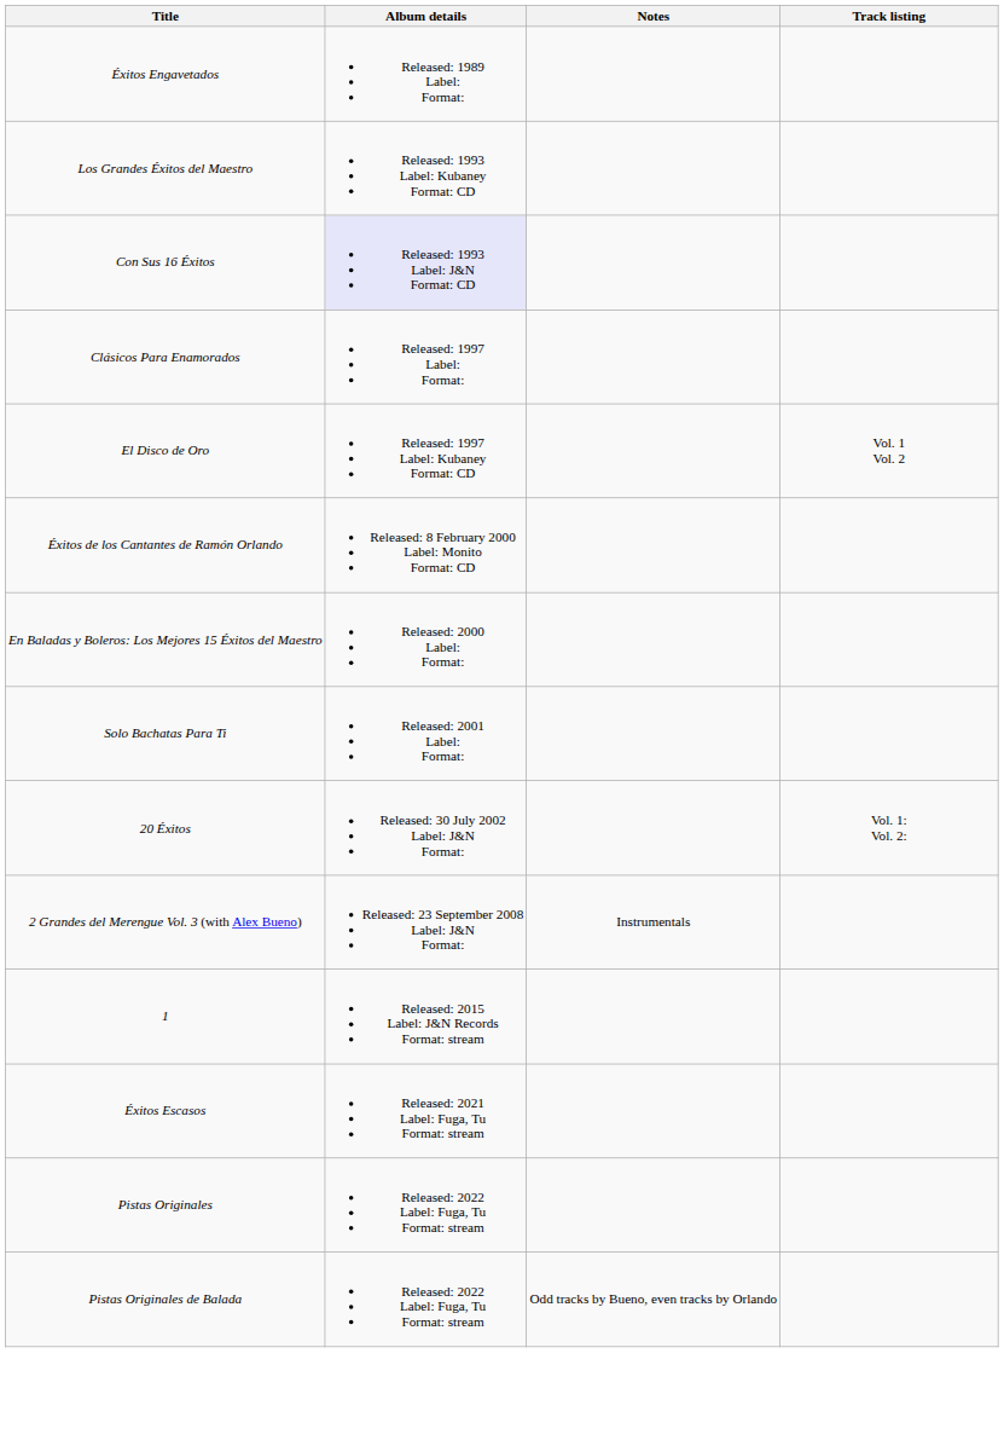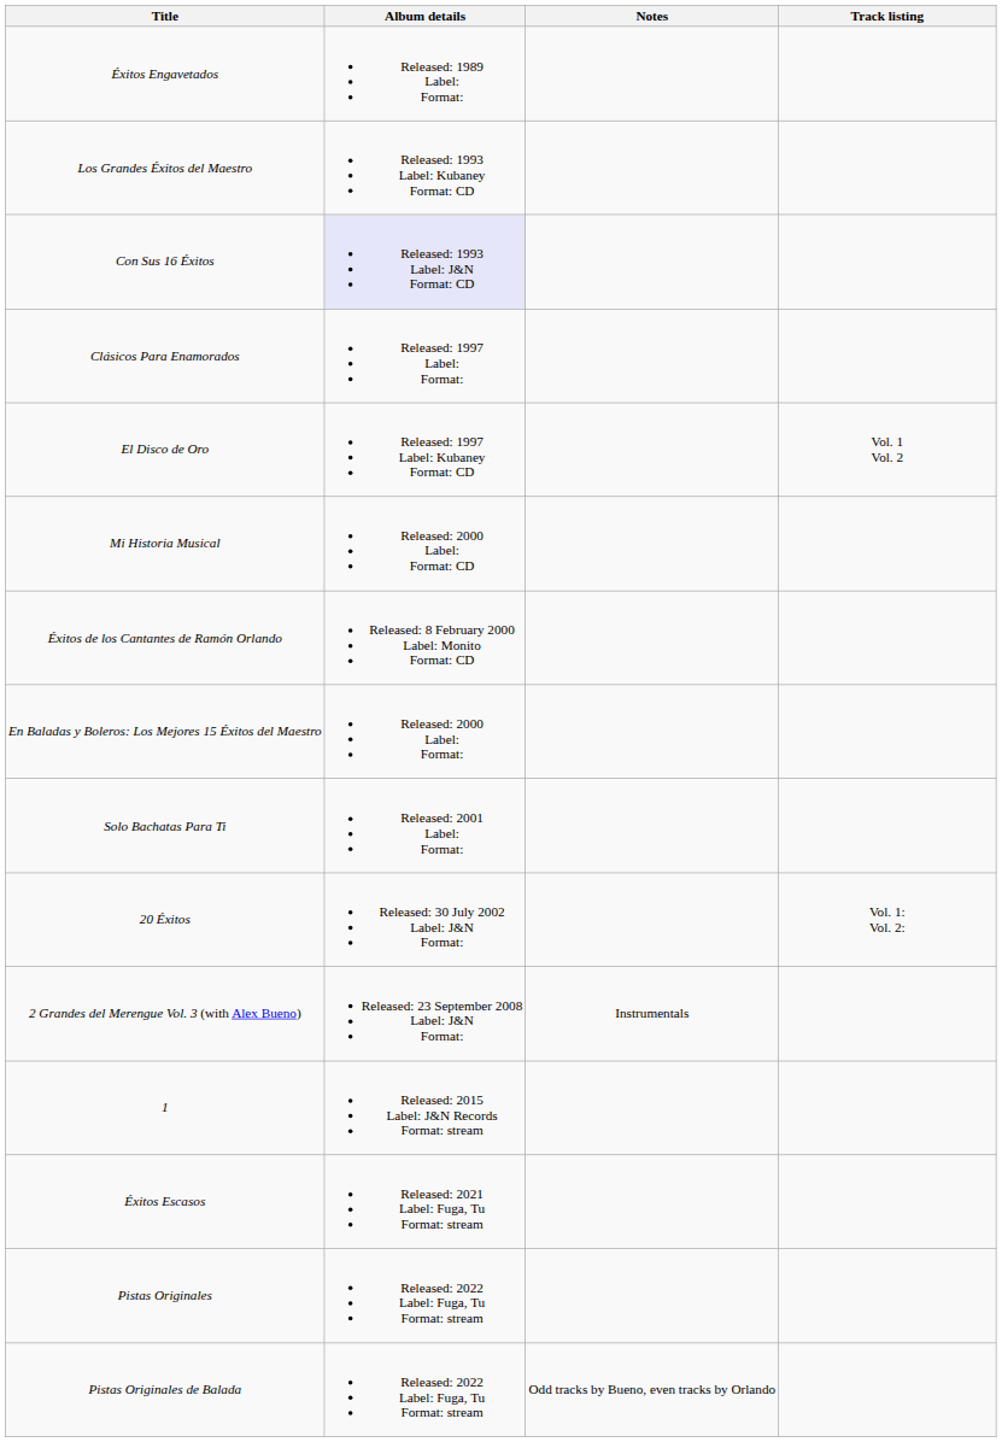+ row: Mi Historia Musical | Released: 2000 Label: Format: CD
